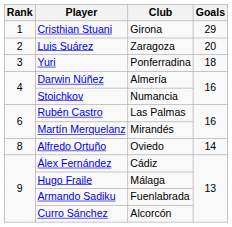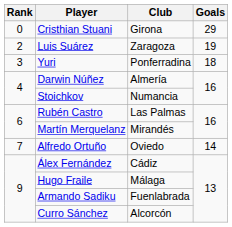Cristhian Stuani | Rank: 1 -> 0
Luis Suárez | Goals: 20 -> 19
Alfredo Ortuño | Rank: 8 -> 7
